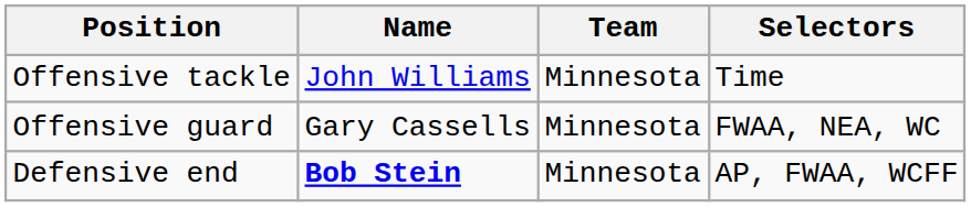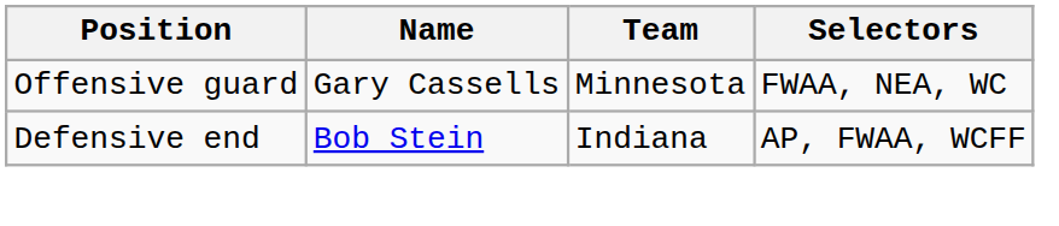- row: Offensive tackle | John Williams | Minnesota | Time
Defensive end | Name: bold -> normal
Defensive end | Team: Minnesota -> Indiana
